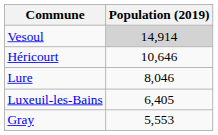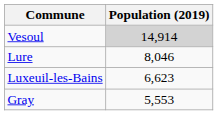- row: Héricourt | 10,646
Luxeuil-les-Bains | Population (2019): 6,405 -> 6,623
